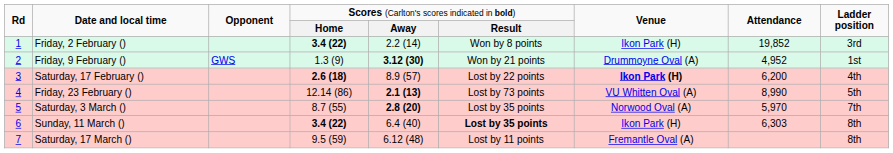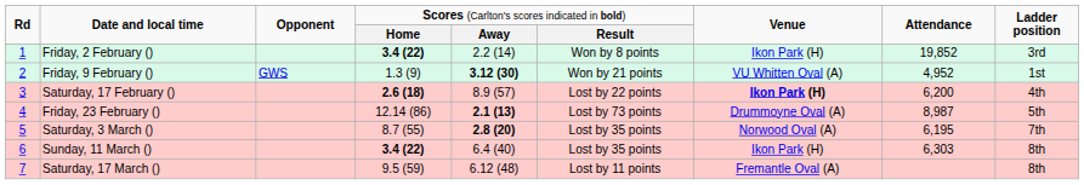Friday, 9 February () | column 7: Drummoyne Oval (A) -> VU Whitten Oval (A)
Friday, 23 February () | column 7: VU Whitten Oval (A) -> Drummoyne Oval (A)
Friday, 23 February () | column 8: 8,990 -> 8,987
Saturday, 3 March () | column 8: 5,970 -> 6,195
Sunday, 11 March () | column 6: bold -> normal
